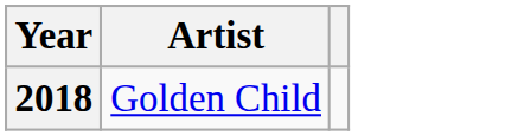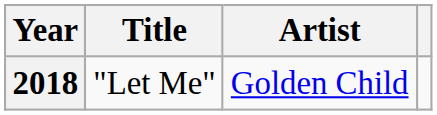+ column: Title | "Let Me"
